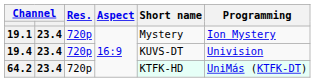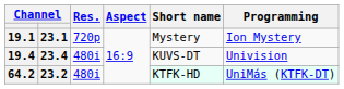19.1 | column 2: 23.4 -> 23.1
19.4 | Res.: 720p -> 480i
64.2 | column 2: 23.4 -> 23.2
64.2 | Res.: 720p -> 480i
